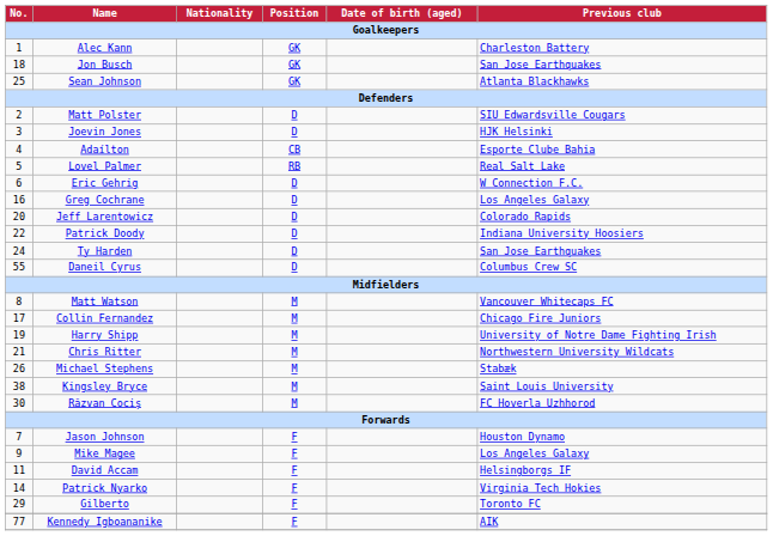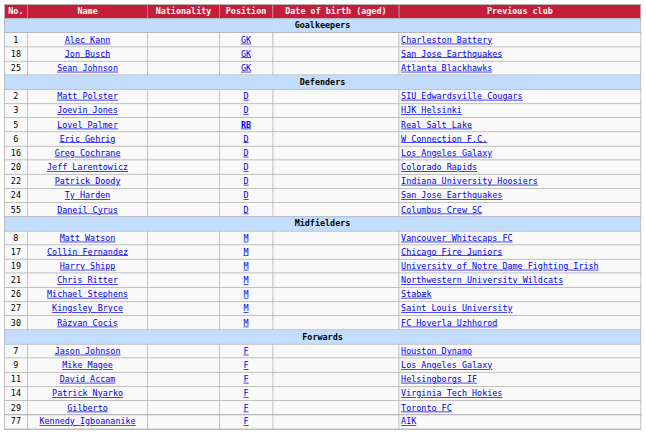- row: 4 | Adaílton | CB | Esporte Clube Bahia
Lovel Palmer | Position: normal -> bold
Kingsley Bryce | No.: 38 -> 27
